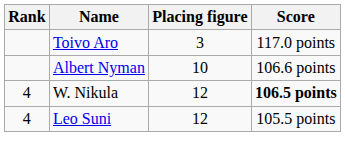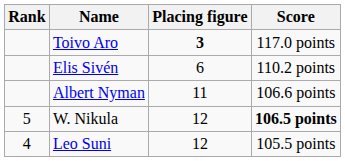Toivo Aro | Placing figure: normal -> bold
+ row: Elis Sivén | 6 | 110.2 points
Albert Nyman | Placing figure: 10 -> 11
W. Nikula | Rank: 4 -> 5
